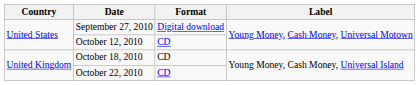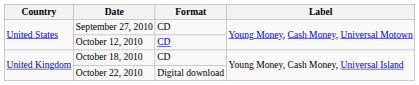September 27, 2010 | Format: Digital download -> CD
October 22, 2010 | Format: CD -> Digital download
